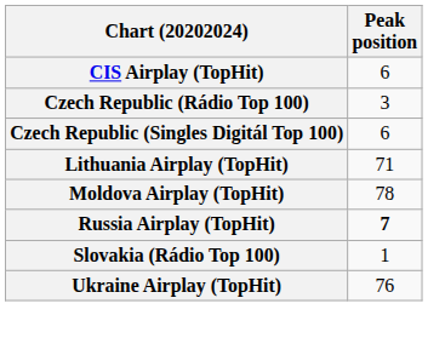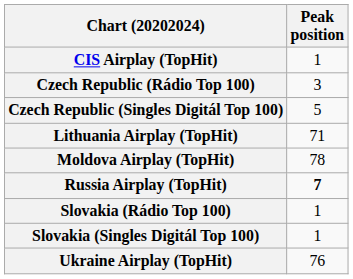CIS Airplay (TopHit) | Peak position: 6 -> 1
Czech Republic (Singles Digitál Top 100) | Peak position: 6 -> 5
+ row: Slovakia (Singles Digitál Top 100) | 1
